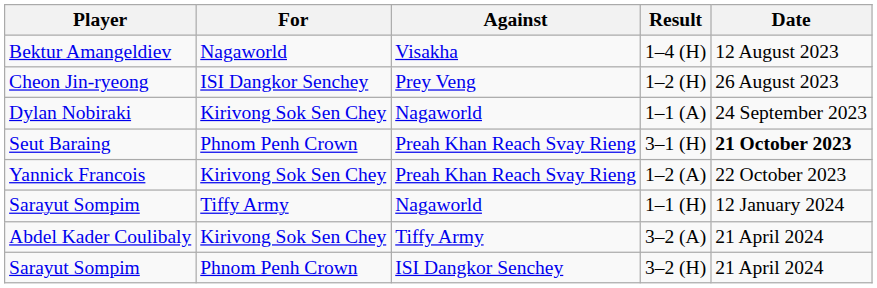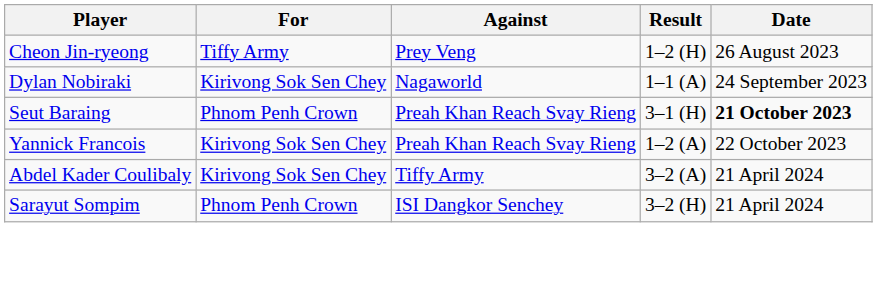- row: Bektur Amangeldiev | Nagaworld | Visakha | 1–4 (H) | 12 August 2023
1–2 (H) | For: ISI Dangkor Senchey -> Tiffy Army
- row: Sarayut Sompim | Tiffy Army | Nagaworld | 1–1 (H) | 12 January 2024
